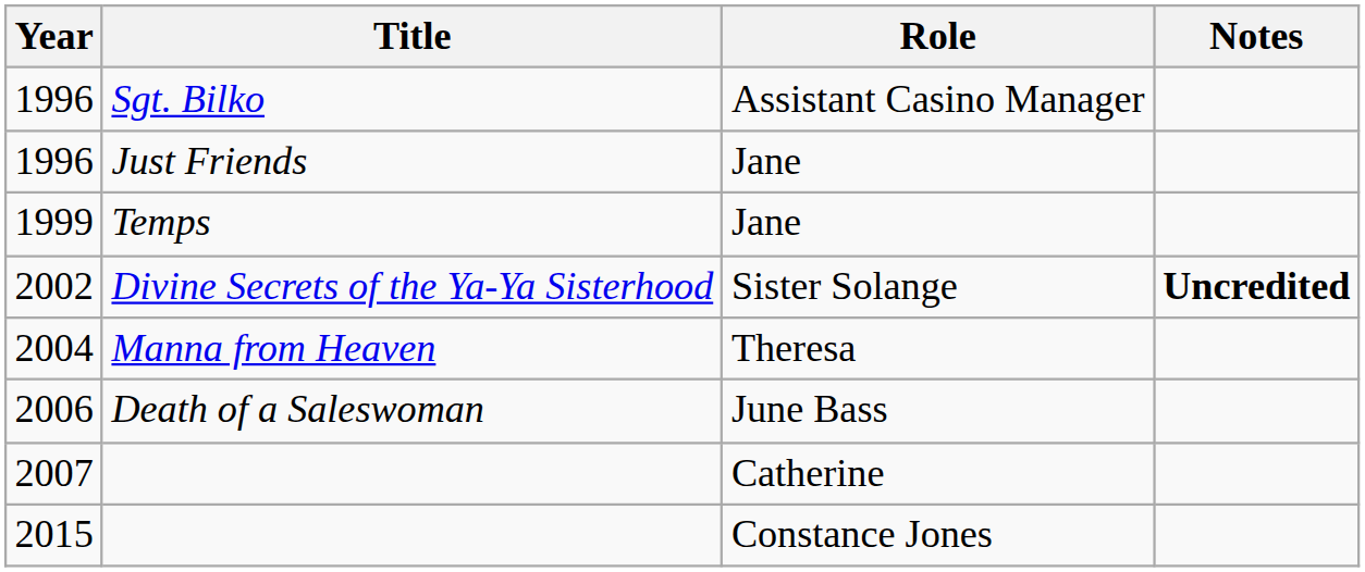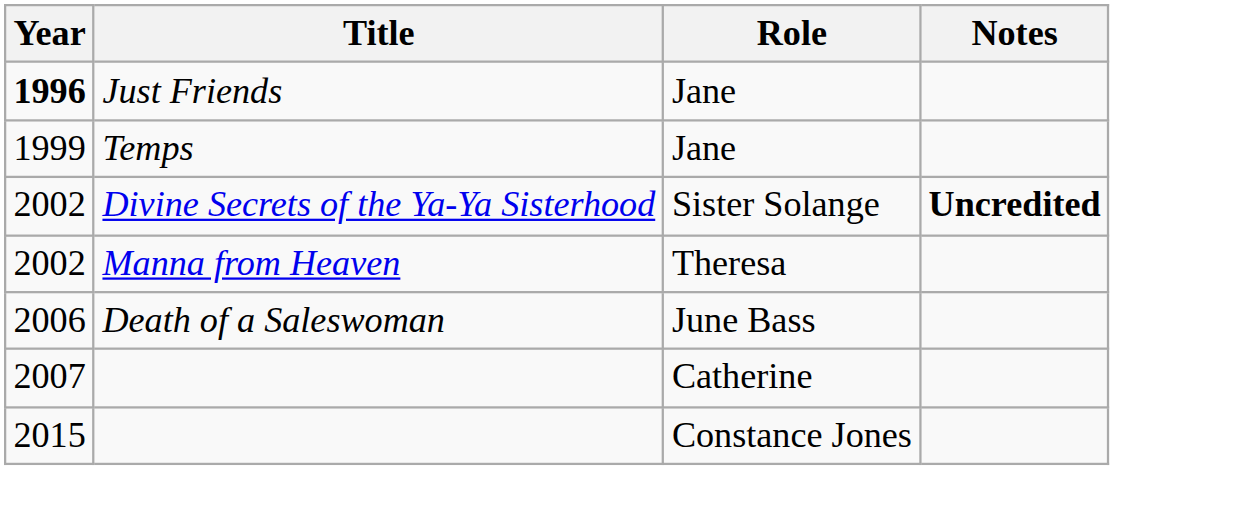- row: 1996 | Sgt. Bilko | Assistant Casino Manager
Just Friends | Year: normal -> bold
Manna from Heaven | Year: 2004 -> 2002
